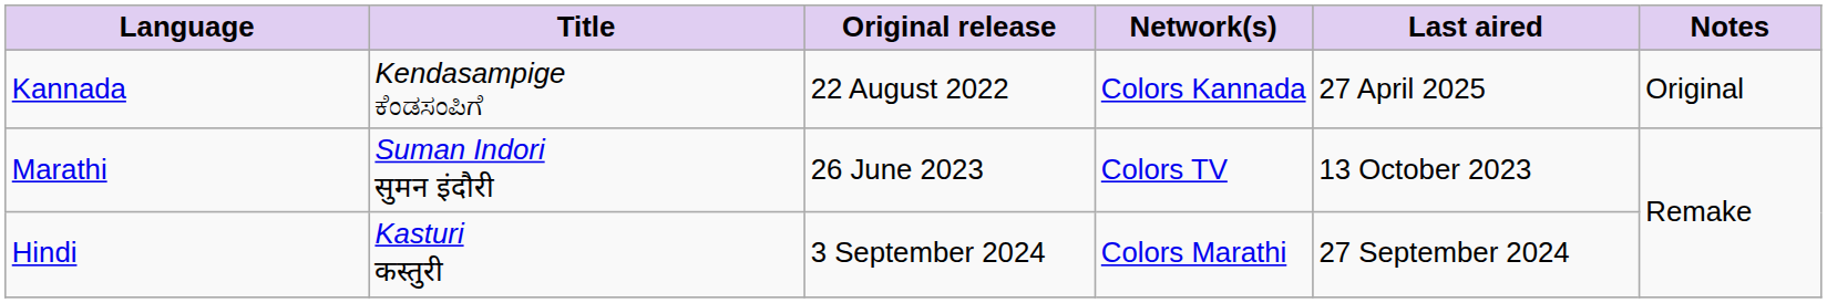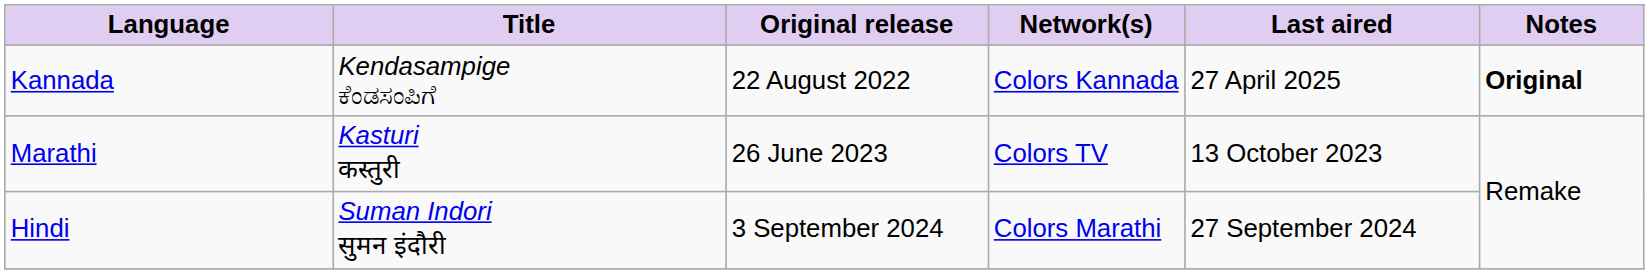Kannada | Notes: normal -> bold
Marathi | Title: Suman Indori सुमन इंदौरी -> Kasturi कस्तुरी
Hindi | Title: Kasturi कस्तुरी -> Suman Indori सुमन इंदौरी
